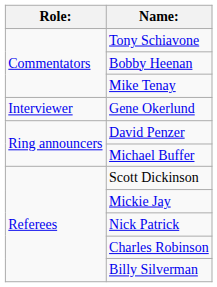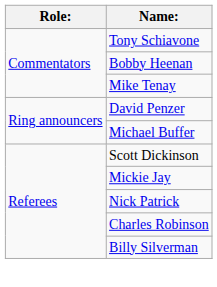- row: Interviewer | Gene Okerlund
